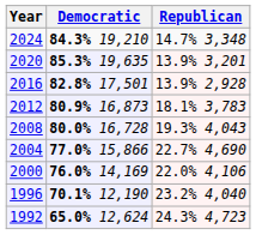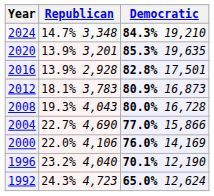columns swapped: Republican <-> Democratic
